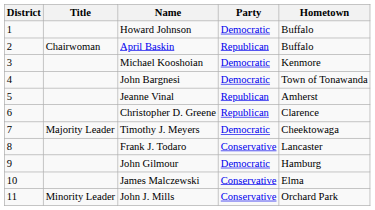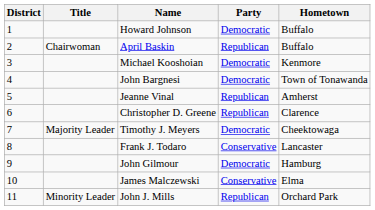John J. Mills | Party: Conservative -> Republican
